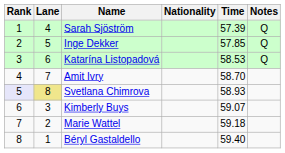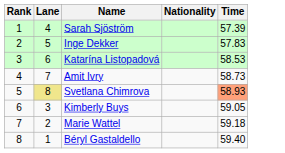- column: Notes | Q | Q | Q
Inge Dekker | Time: 57.85 -> 57.83
Amit Ivry | Time: 58.70 -> 58.73
Svetlana Chimrova | Rank: lavender background -> no background
Svetlana Chimrova | Time: no background -> lightsalmon background
Kimberly Buys | Time: 59.07 -> 59.05
